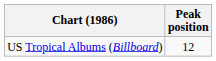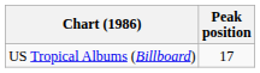US Tropical Albums (Billboard) | Peak position: 12 -> 17
